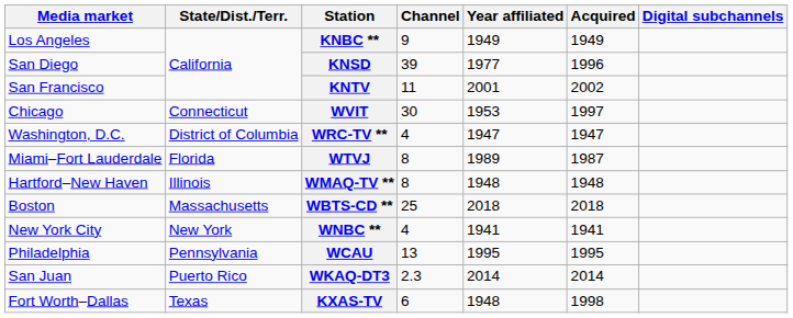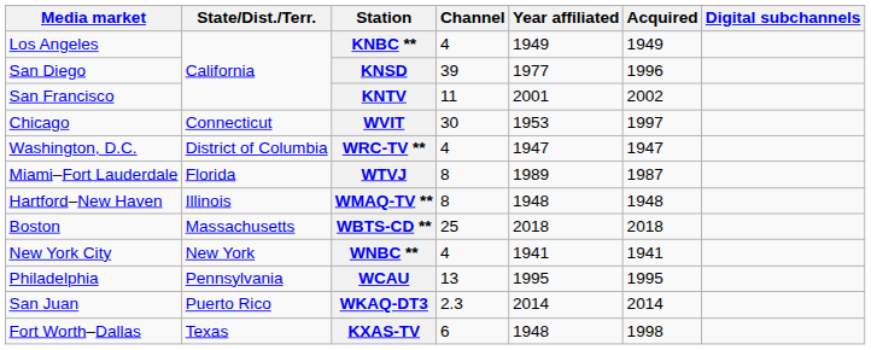KNBC ** | Channel: 9 -> 4
